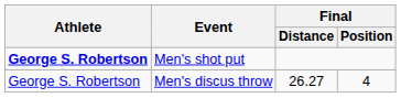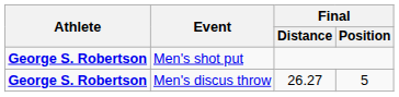Men's discus throw | Athlete: normal -> bold
Men's discus throw | Final / Position: 4 -> 5
